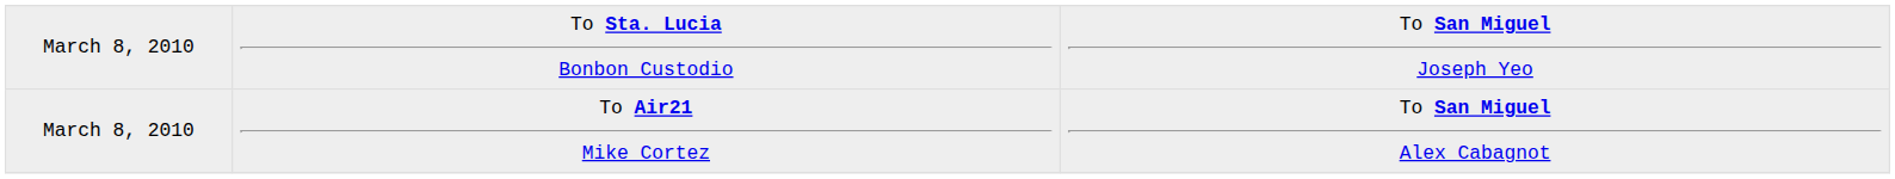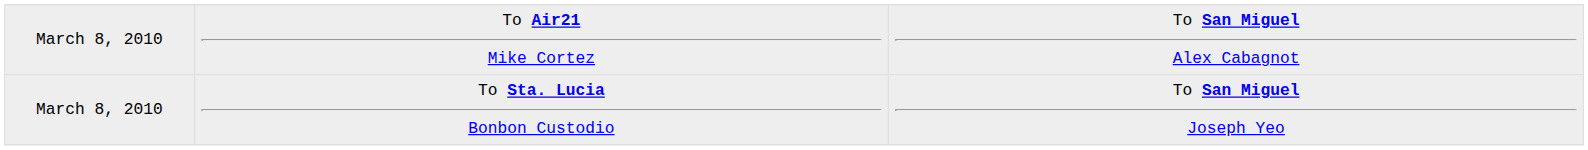rows swapped: To Air21 Mike Cortez <-> To Sta. Lucia Bonbon Custodio
